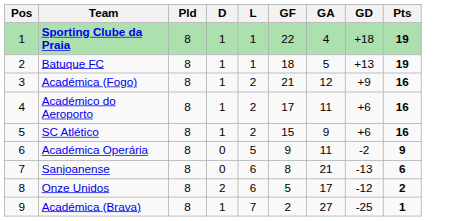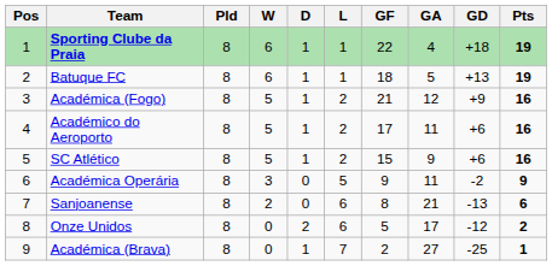+ column: W | 6 | 6 | 5 | 5 | 5 | 3 | 2 | 0 | 0
